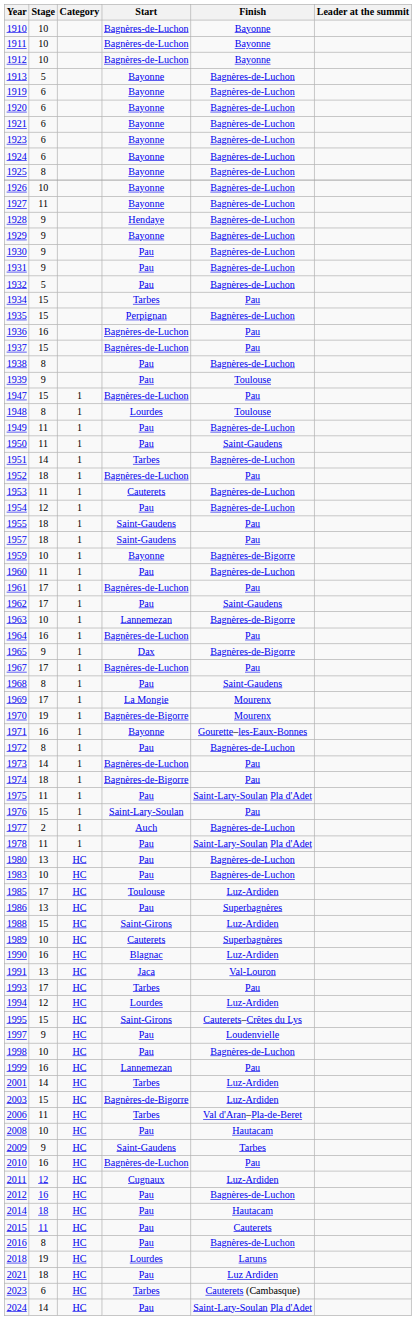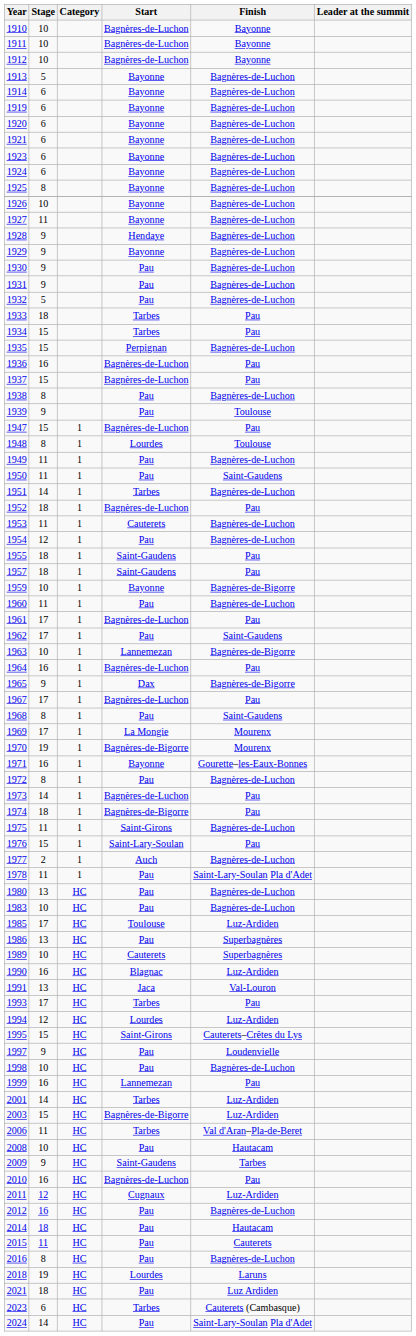+ row: 1914 | 6 | Bayonne | Bagnères-de-Luchon
+ row: 1933 | 18 | Tarbes | Pau
1975 | Start: Pau -> Saint-Girons
1975 | Finish: Saint-Lary-Soulan Pla d'Adet -> Bagnères-de-Luchon
- row: 1988 | 15 | HC | Saint-Girons | Luz-Ardiden
